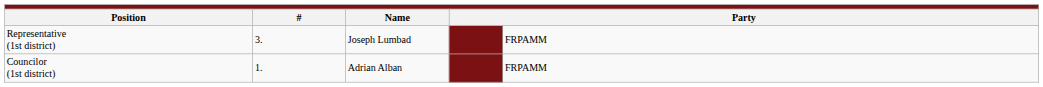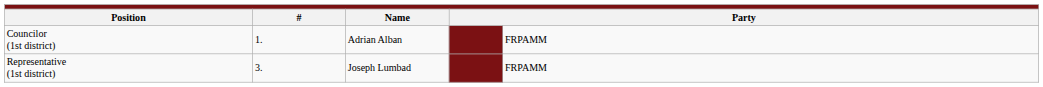rows swapped: Representative (1st district) <-> Councilor (1st district)
